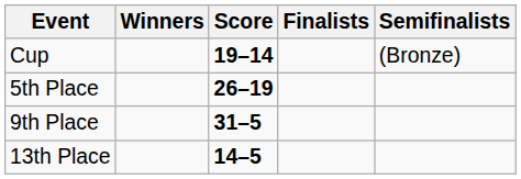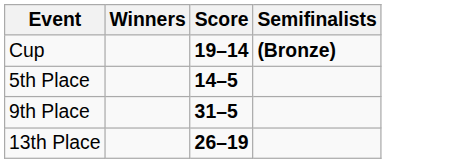- column: Finalists
Cup | Semifinalists: normal -> bold
5th Place | Score: 26–19 -> 14–5
13th Place | Score: 14–5 -> 26–19
